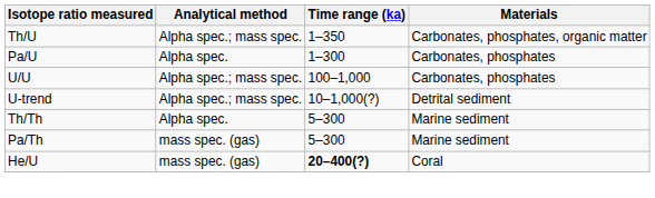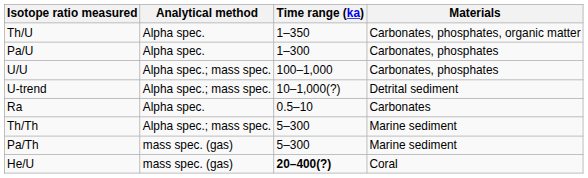Th/U | Analytical method: Alpha spec.; mass spec. -> Alpha spec.
+ row: Ra | Alpha spec. | 0.5–10 | Carbonates
Th/Th | Analytical method: Alpha spec. -> Alpha spec.; mass spec.
